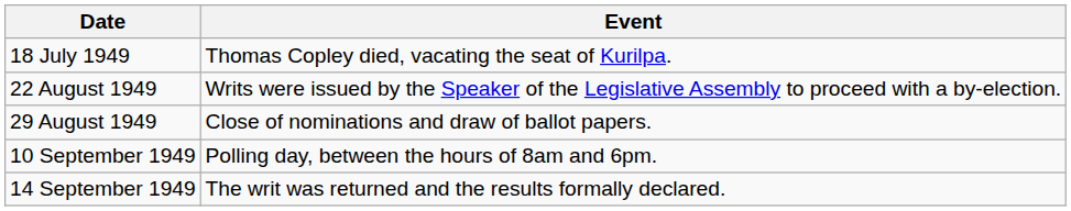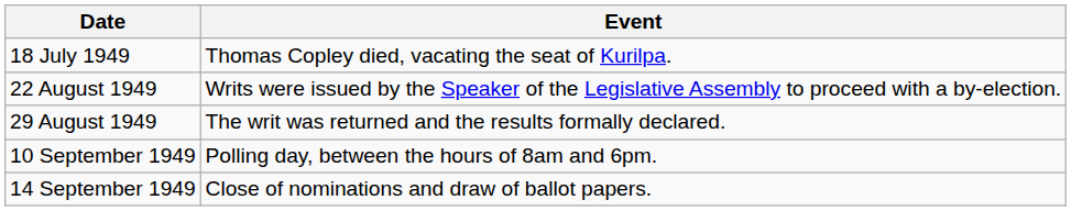29 August 1949 | Event: Close of nominations and draw of ballot papers. -> The writ was returned and the results formally declared.
14 September 1949 | Event: The writ was returned and the results formally declared. -> Close of nominations and draw of ballot papers.
